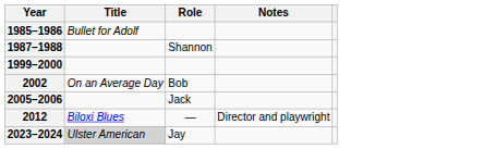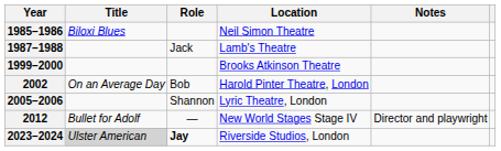+ column: Location | Neil Simon Theatre | Lamb's Theatre | Brooks Atkinson Theatre | Harold Pinter Theatre, London | Lyric Theatre, London | New World Stages Stage IV | Riverside Studios, London
1985–1986 | Title: Bullet for Adolf -> Biloxi Blues
1987–1988 | Role: Shannon -> Jack
2005–2006 | Role: Jack -> Shannon
2012 | Title: Biloxi Blues -> Bullet for Adolf
2023–2024 | Role: normal -> bold
